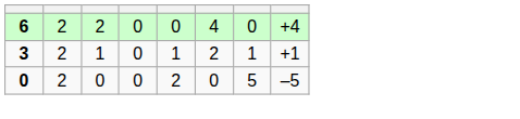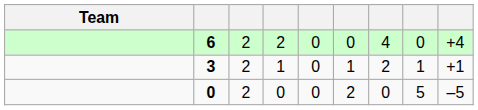+ column: Team
